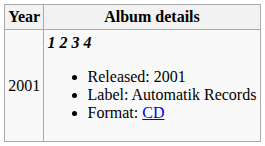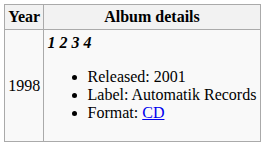1 2 3 4 Released: 2001 Label: Automatik Records Format: CD | Year: 2001 -> 1998
